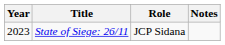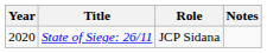State of Siege: 26/11 | Year: 2023 -> 2020
